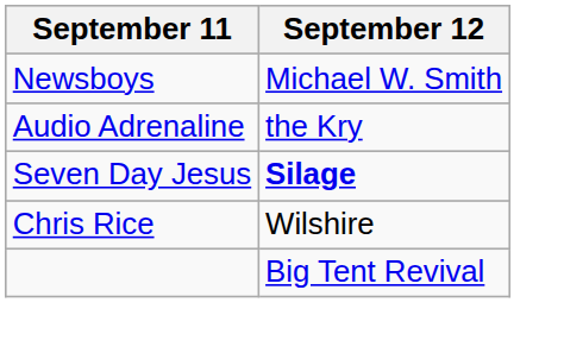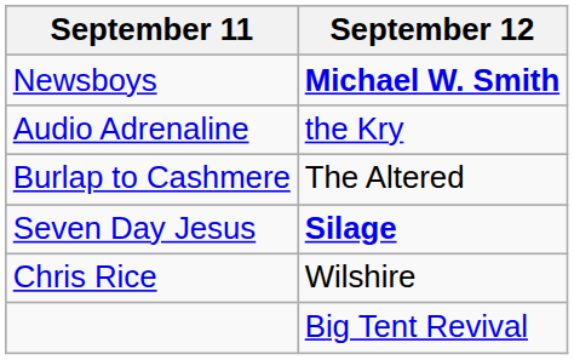Newsboys | September 12: normal -> bold
+ row: Burlap to Cashmere | The Altered
